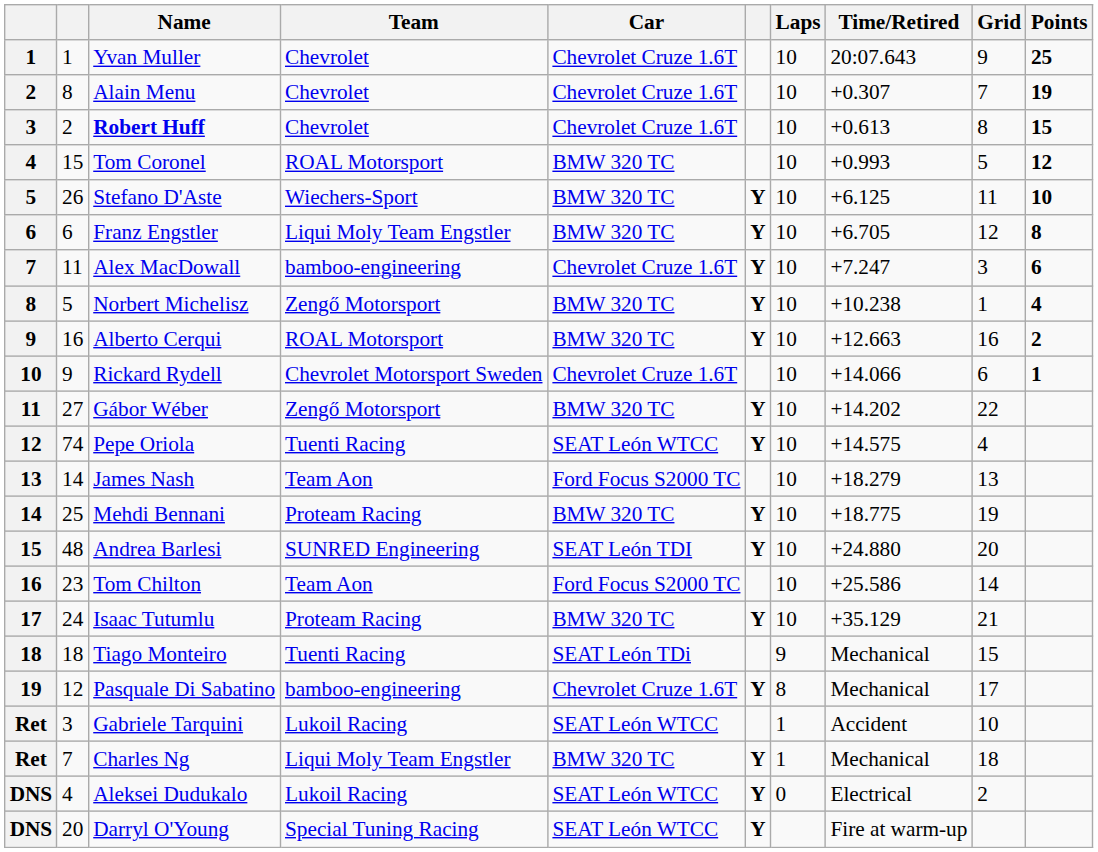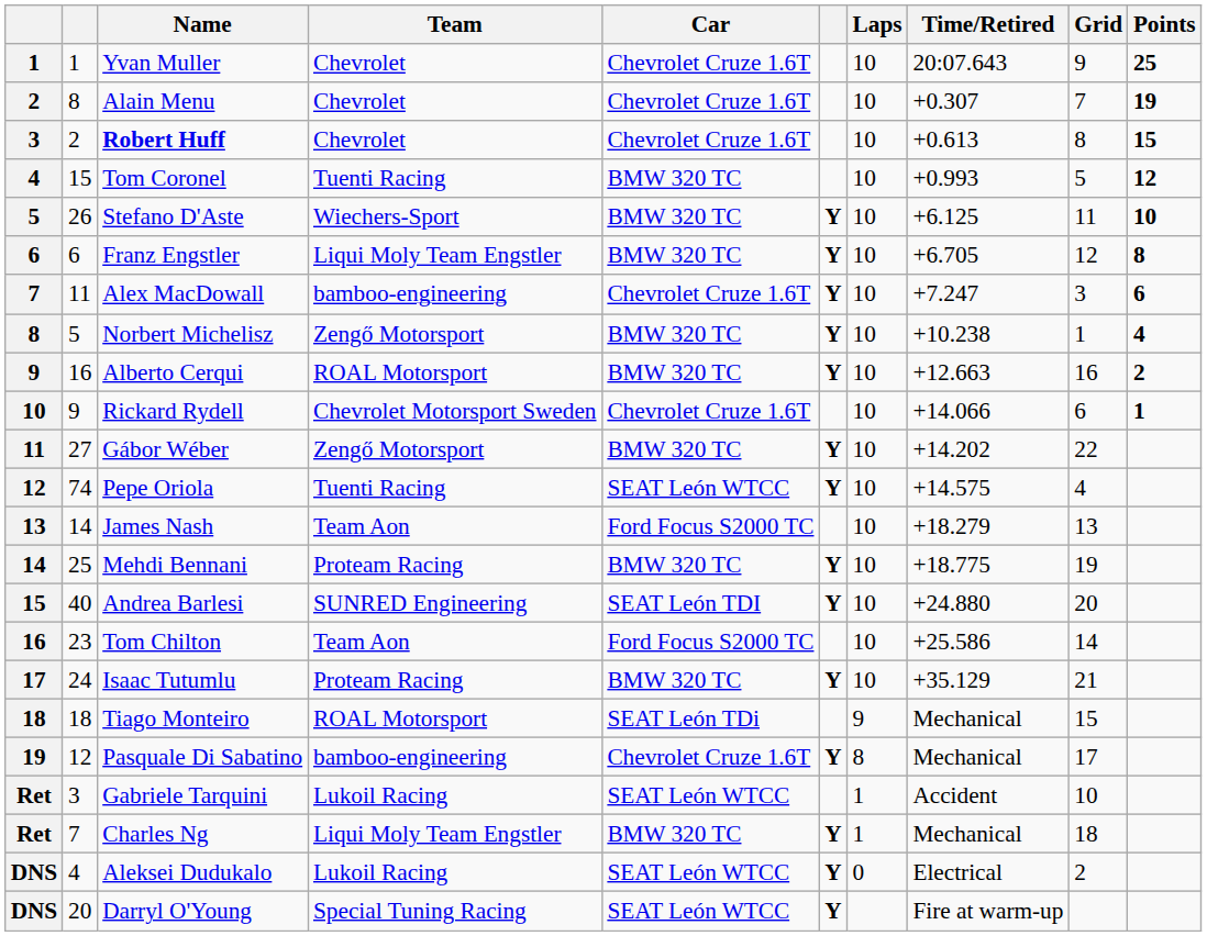Tom Coronel | Team: ROAL Motorsport -> Tuenti Racing
Andrea Barlesi | column 2: 48 -> 40
Tiago Monteiro | Team: Tuenti Racing -> ROAL Motorsport
